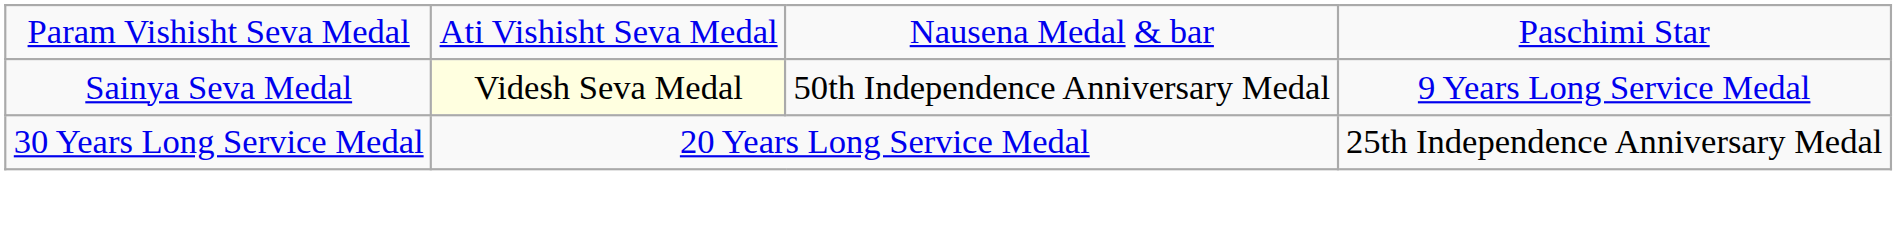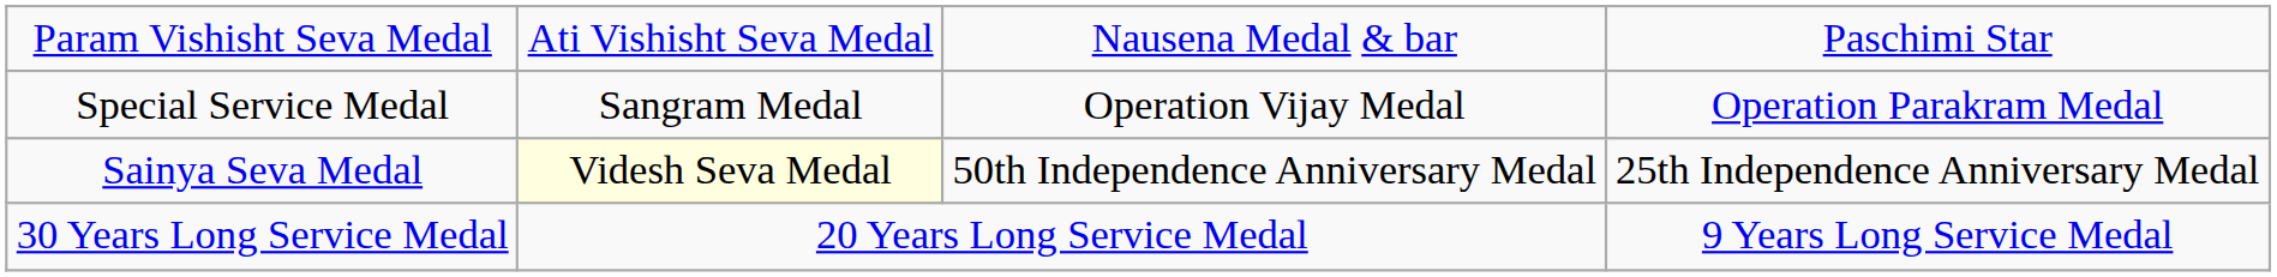+ row: Special Service Medal | Sangram Medal | Operation Vijay Medal | Operation Parakram Medal
Sainya Seva Medal | column 4: 9 Years Long Service Medal -> 25th Independence Anniversary Medal
30 Years Long Service Medal | column 4: 25th Independence Anniversary Medal -> 9 Years Long Service Medal
